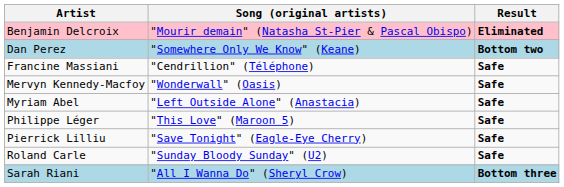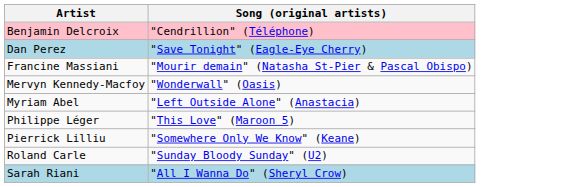- column: Result | Eliminated | Bottom two | Safe | Safe | Safe | Safe | Safe | Safe | Bottom three
Benjamin Delcroix | Song (original artists): "Mourir demain" (Natasha St-Pier & Pascal Obispo) -> "Cendrillion" (Téléphone)
Dan Perez | Song (original artists): "Somewhere Only We Know" (Keane) -> "Save Tonight" (Eagle-Eye Cherry)
Francine Massiani | Song (original artists): "Cendrillion" (Téléphone) -> "Mourir demain" (Natasha St-Pier & Pascal Obispo)
Pierrick Lilliu | Song (original artists): "Save Tonight" (Eagle-Eye Cherry) -> "Somewhere Only We Know" (Keane)
